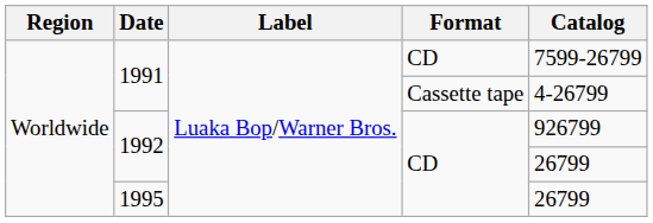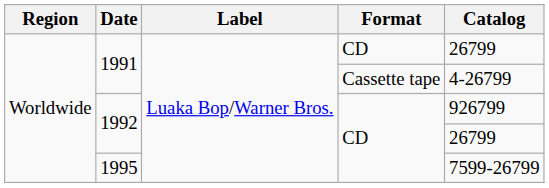1991 / CD | Catalog: 7599-26799 -> 26799
1995 | Catalog: 26799 -> 7599-26799
